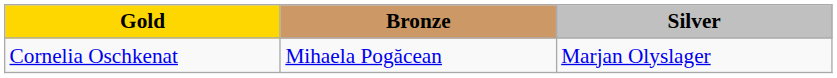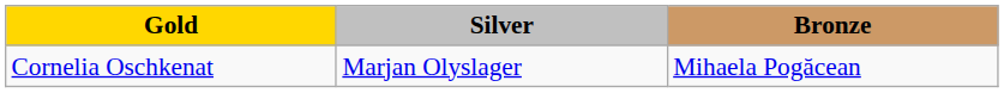columns swapped: Silver <-> Bronze
